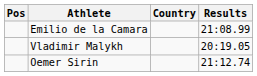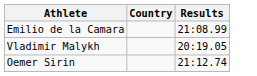- column: Pos
